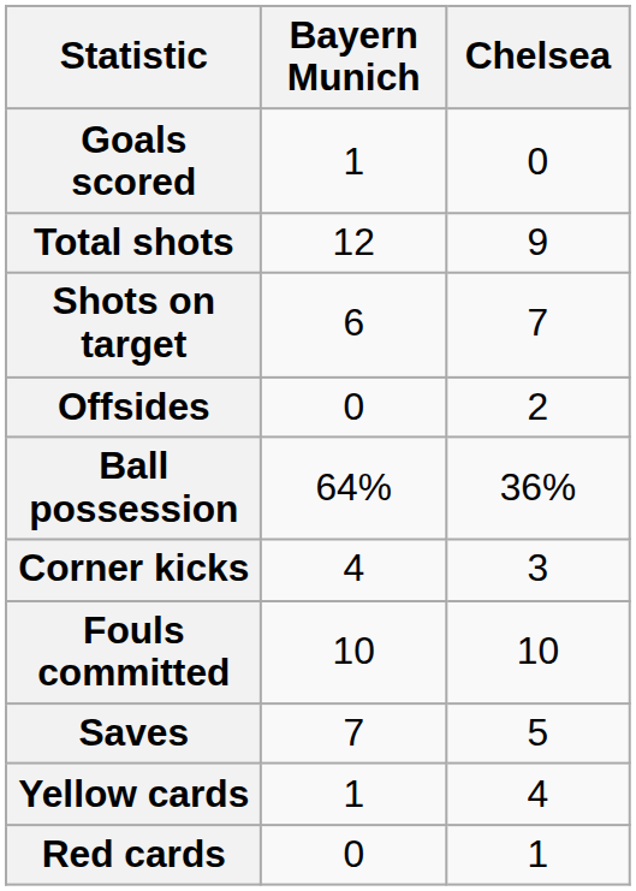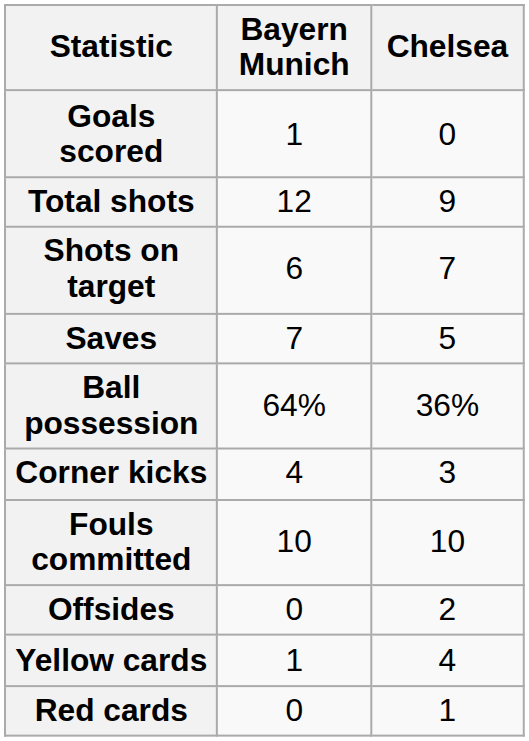rows swapped: Saves <-> Offsides
